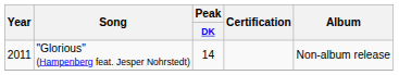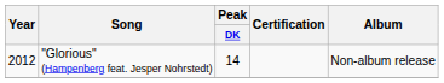"Glorious" (Hampenberg feat. Jesper Nohrstedt) | Year: 2011 -> 2012
